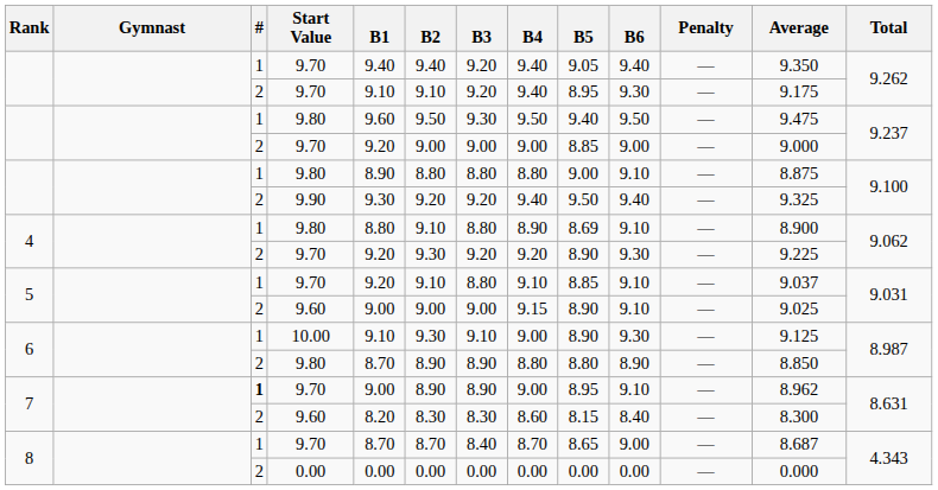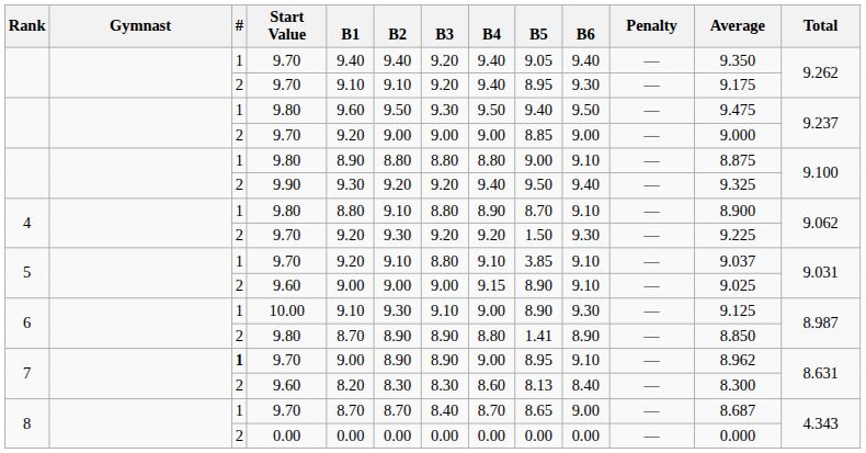4 / 9.80 | B5: 8.69 -> 8.70
4 / 9.70 | B5: 8.90 -> 1.50
5 / 9.70 | B5: 8.85 -> 3.85
6 / 9.80 | B5: 8.80 -> 1.41
7 / 9.60 | B5: 8.15 -> 8.13
